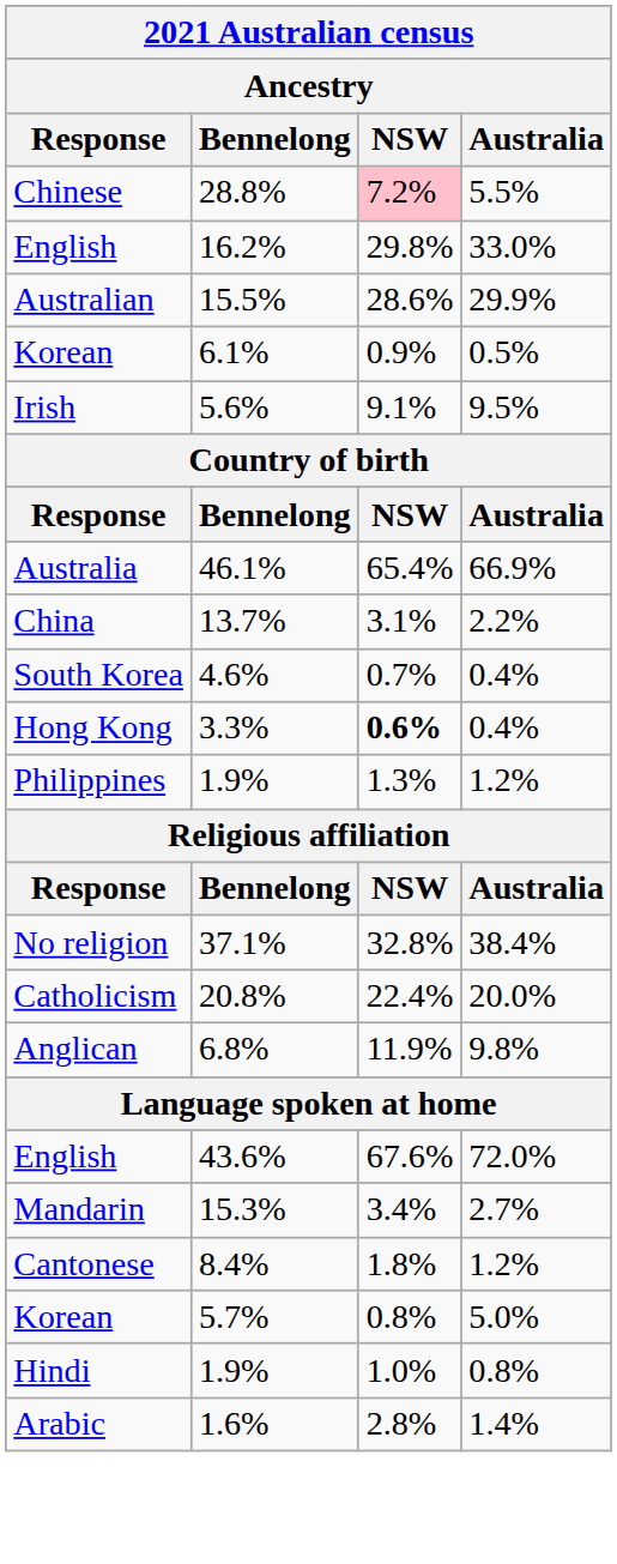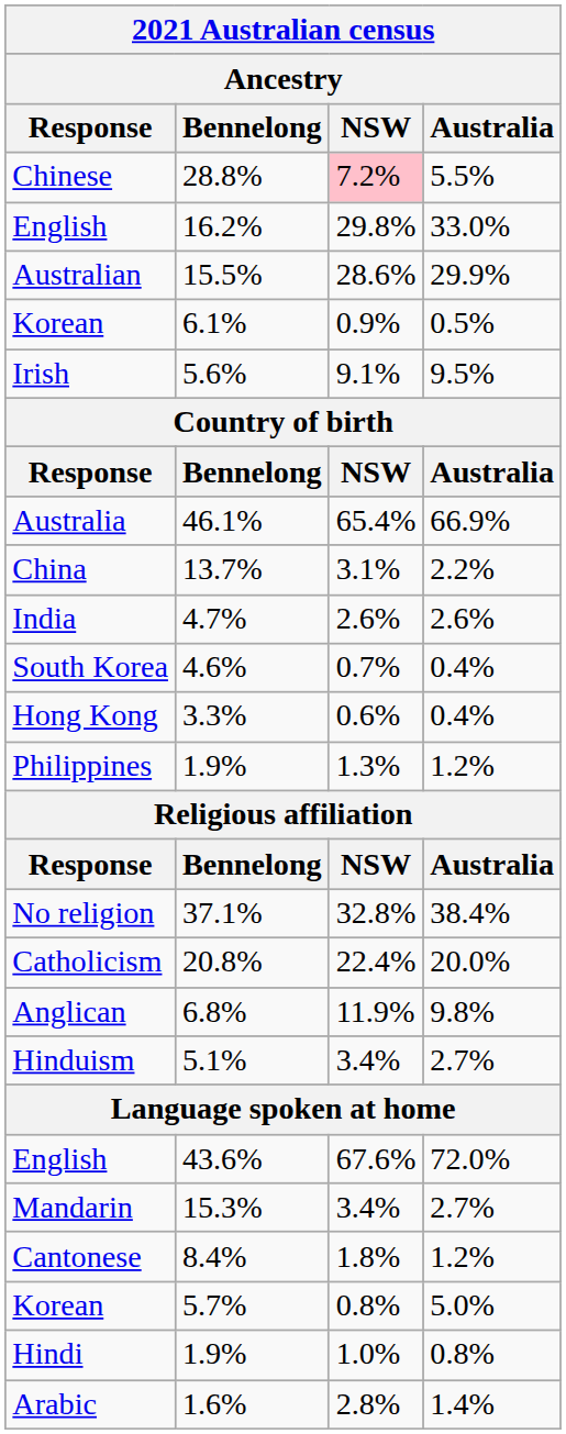+ row: India | 4.7% | 2.6% | 2.6%
Hong Kong | NSW: bold -> normal
+ row: Hinduism | 5.1% | 3.4% | 2.7%
